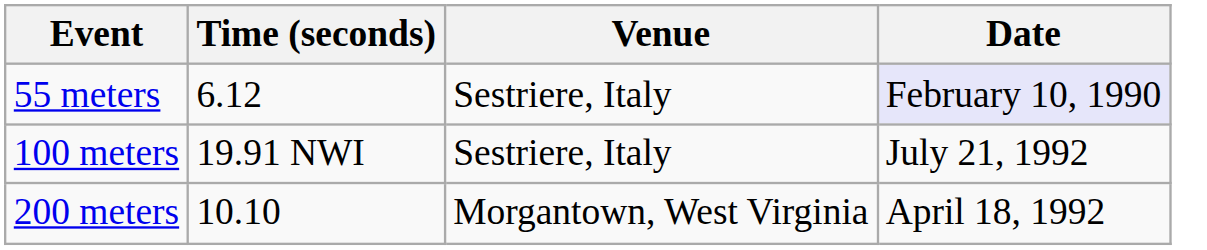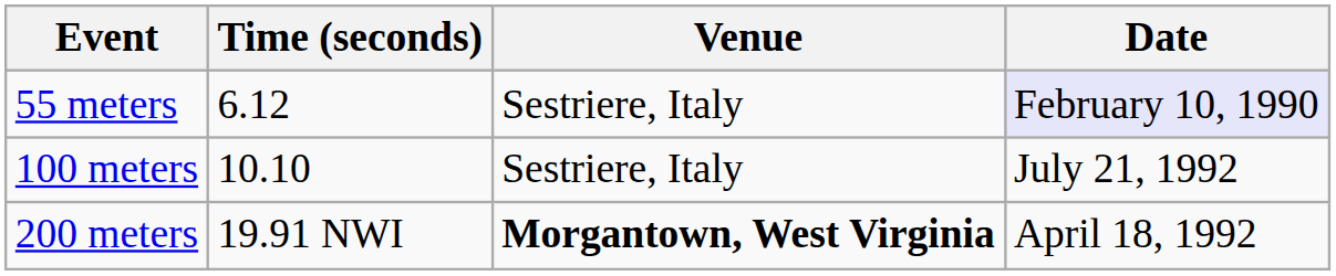100 meters | Time (seconds): 19.91 NWI -> 10.10
200 meters | Time (seconds): 10.10 -> 19.91 NWI
200 meters | Venue: normal -> bold
